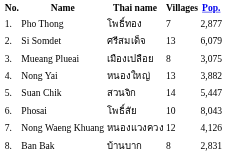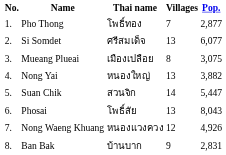Si Somdet | Pop.: 6,079 -> 6,077
Phosai | Villages: 10 -> 13
Nong Waeng Khuang | Pop.: 4,126 -> 4,926
Ban Bak | Villages: 8 -> 9
